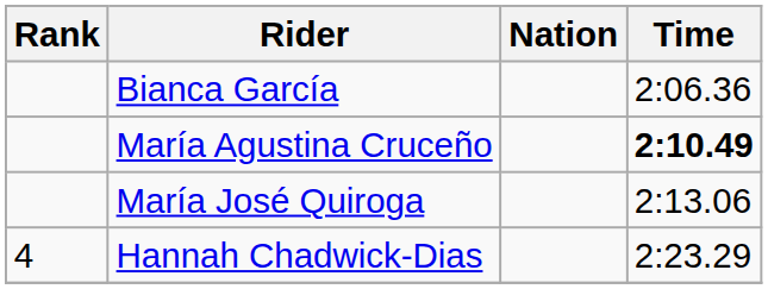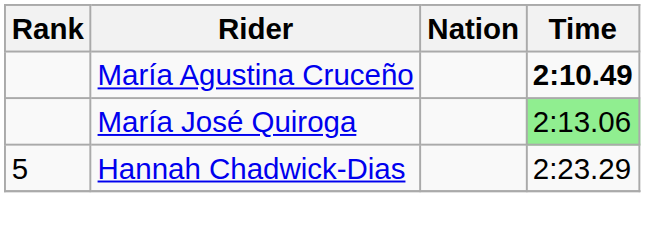- row: Bianca García | 2:06.36
María José Quiroga | Time: no background -> lightgreen background
Hannah Chadwick-Dias | Rank: 4 -> 5
